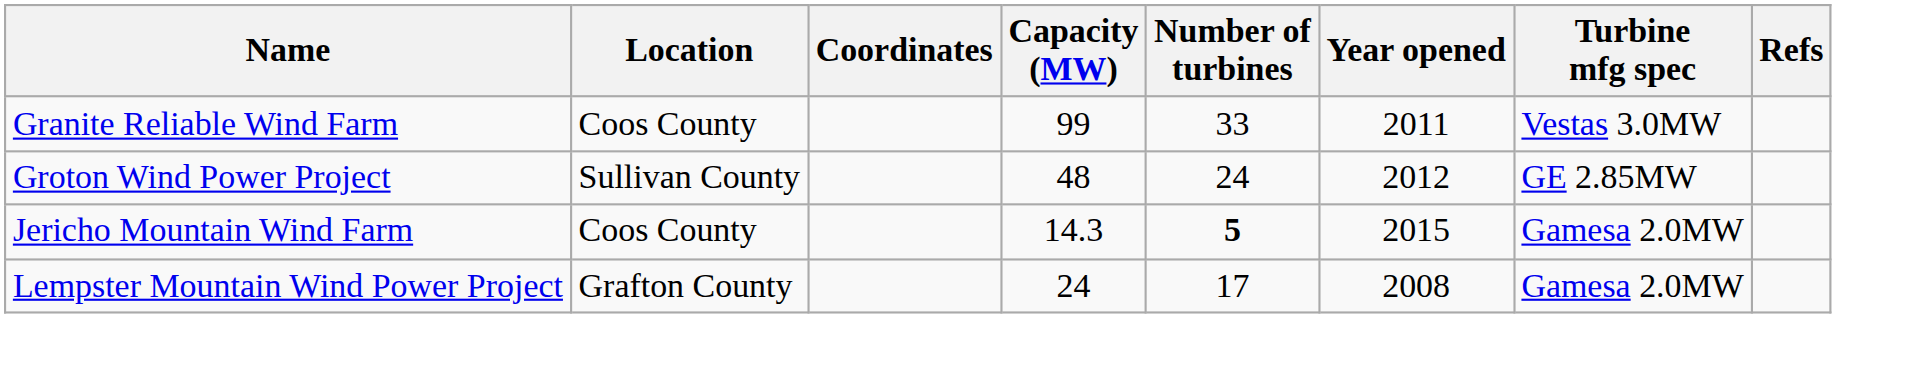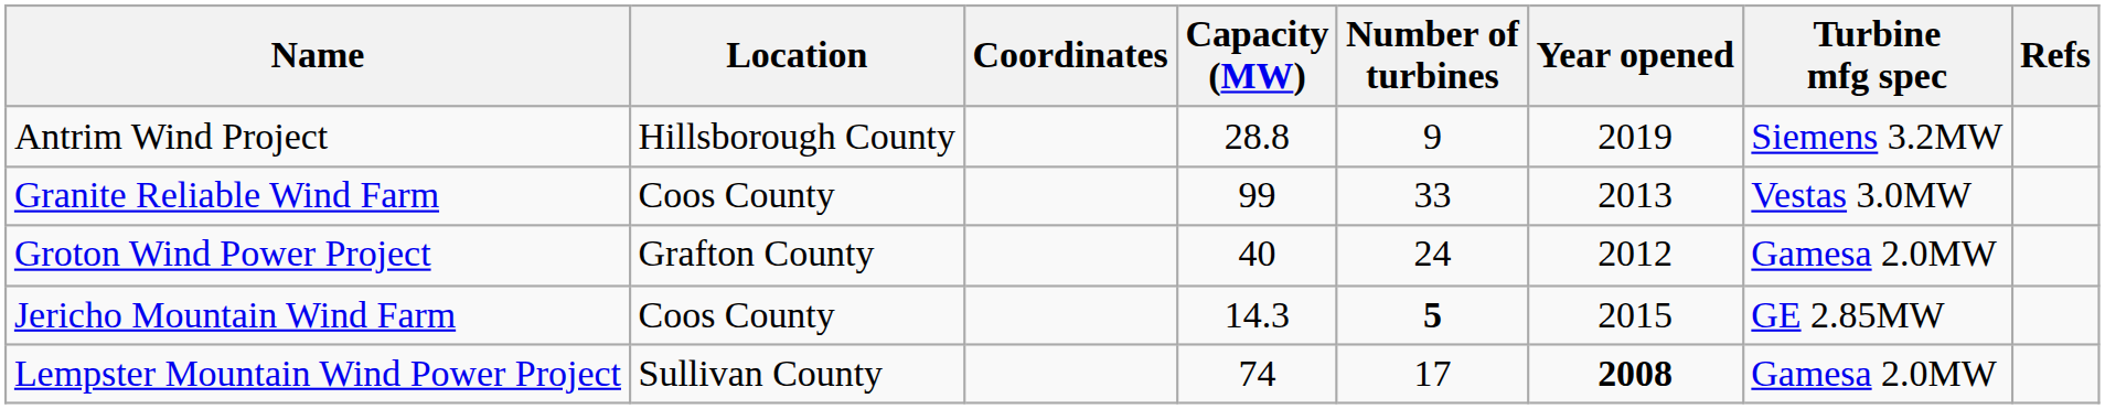+ row: Antrim Wind Project | Hillsborough County | 28.8 | 9 | 2019 | Siemens 3.2MW
Granite Reliable Wind Farm | Year opened: 2011 -> 2013
Groton Wind Power Project | Location: Sullivan County -> Grafton County
Groton Wind Power Project | Capacity (MW): 48 -> 40
Groton Wind Power Project | Turbine mfg spec: GE 2.85MW -> Gamesa 2.0MW
Jericho Mountain Wind Farm | Turbine mfg spec: Gamesa 2.0MW -> GE 2.85MW
Lempster Mountain Wind Power Project | Location: Grafton County -> Sullivan County
Lempster Mountain Wind Power Project | Capacity (MW): 24 -> 74
Lempster Mountain Wind Power Project | Year opened: normal -> bold
